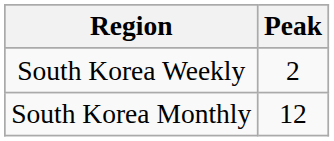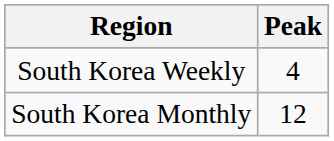South Korea Weekly | Peak: 2 -> 4
